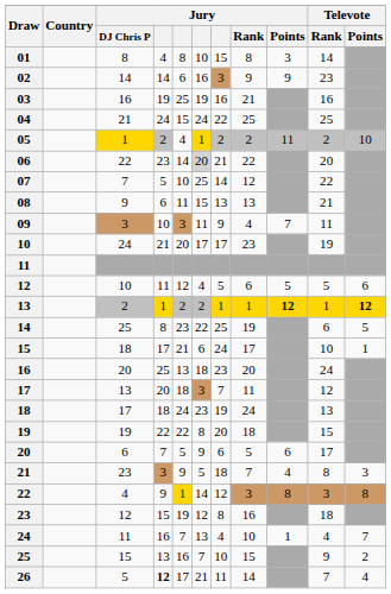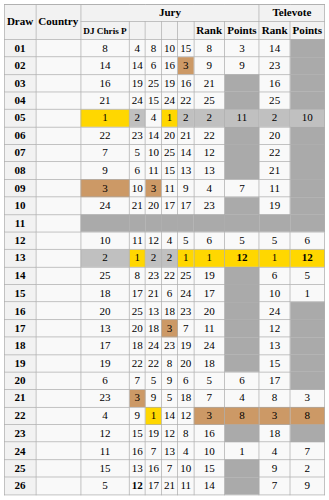06 | column 6: lightgrey background -> no background
26 | Televote / Points: 4 -> 9
